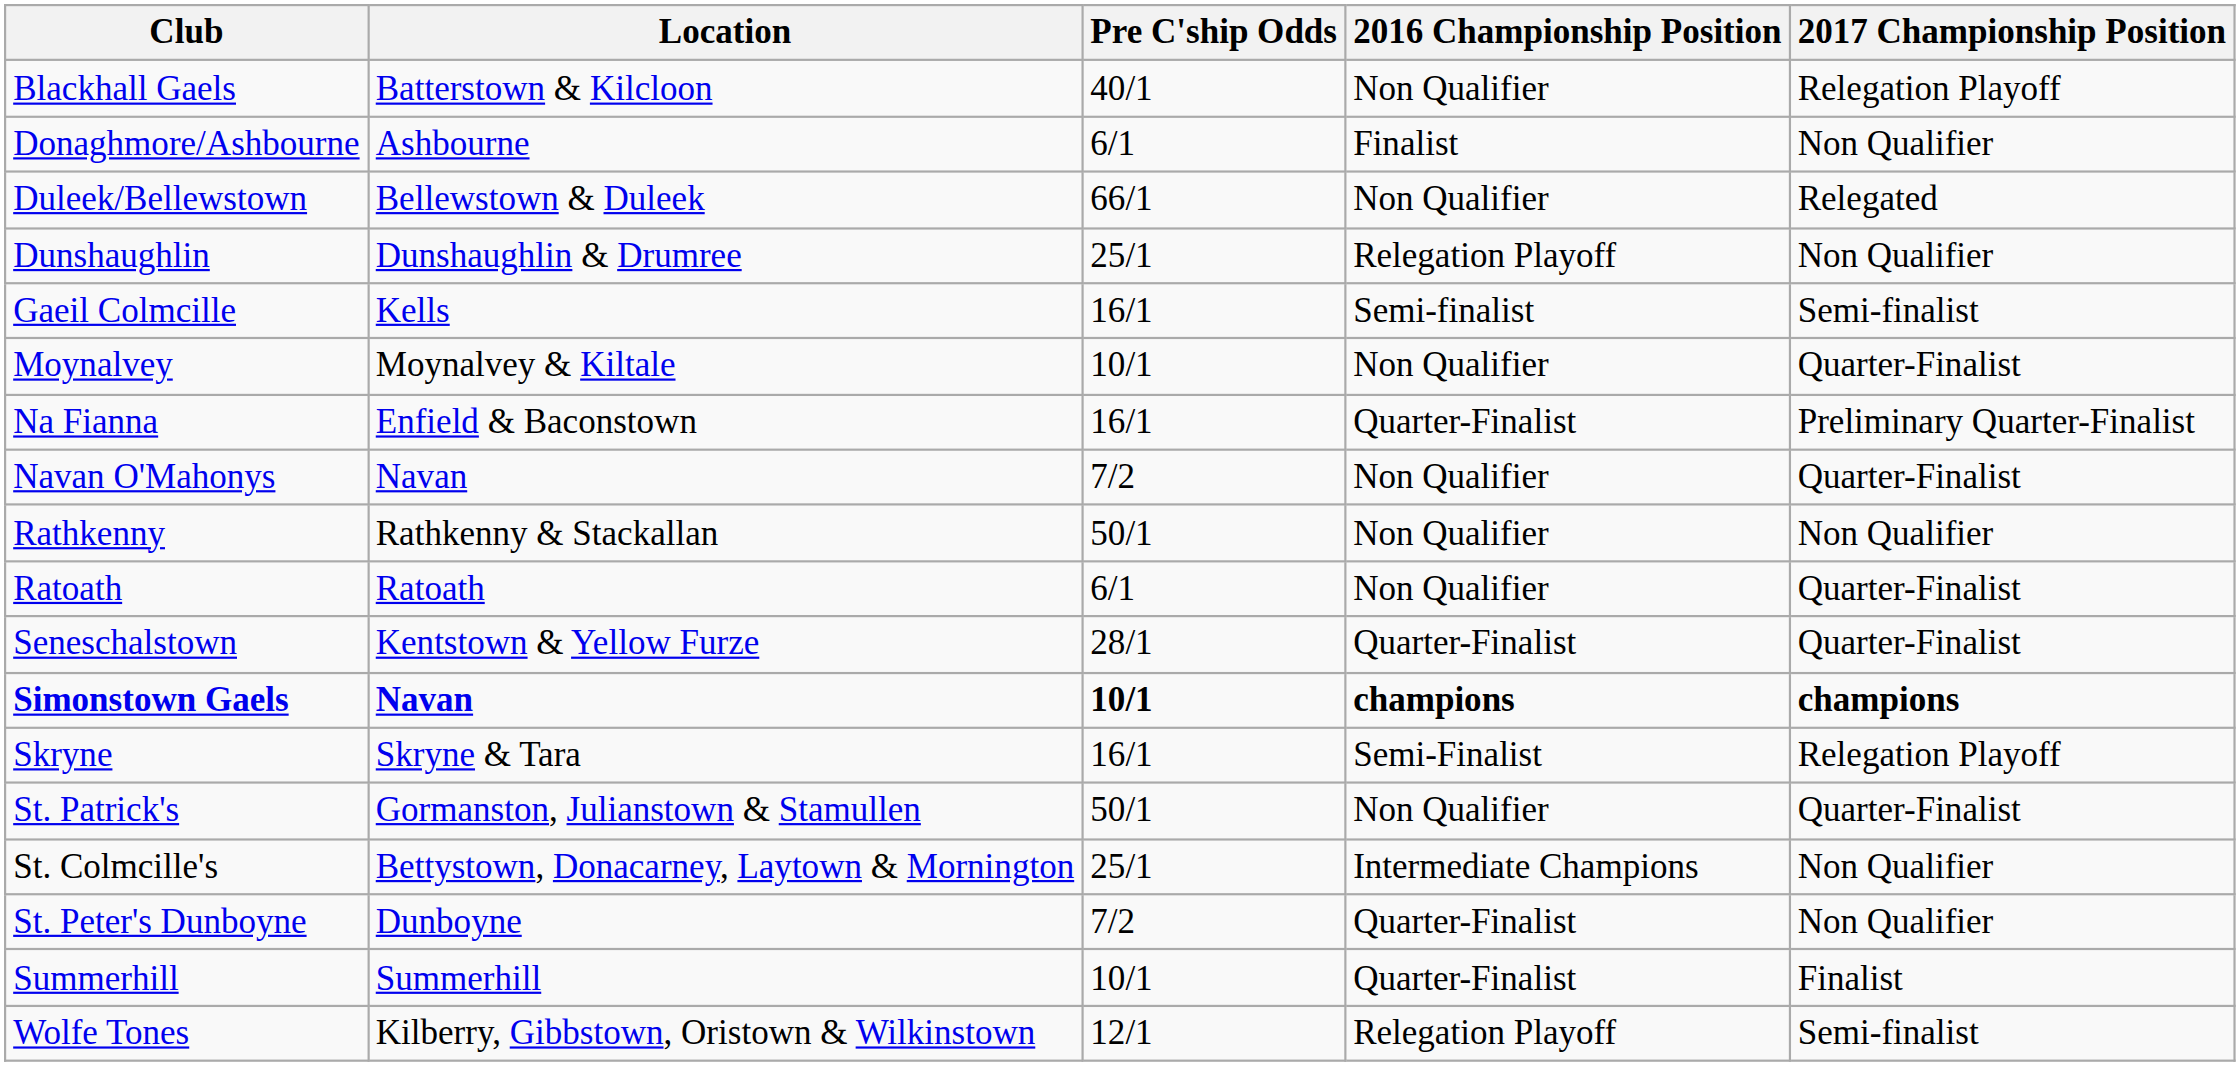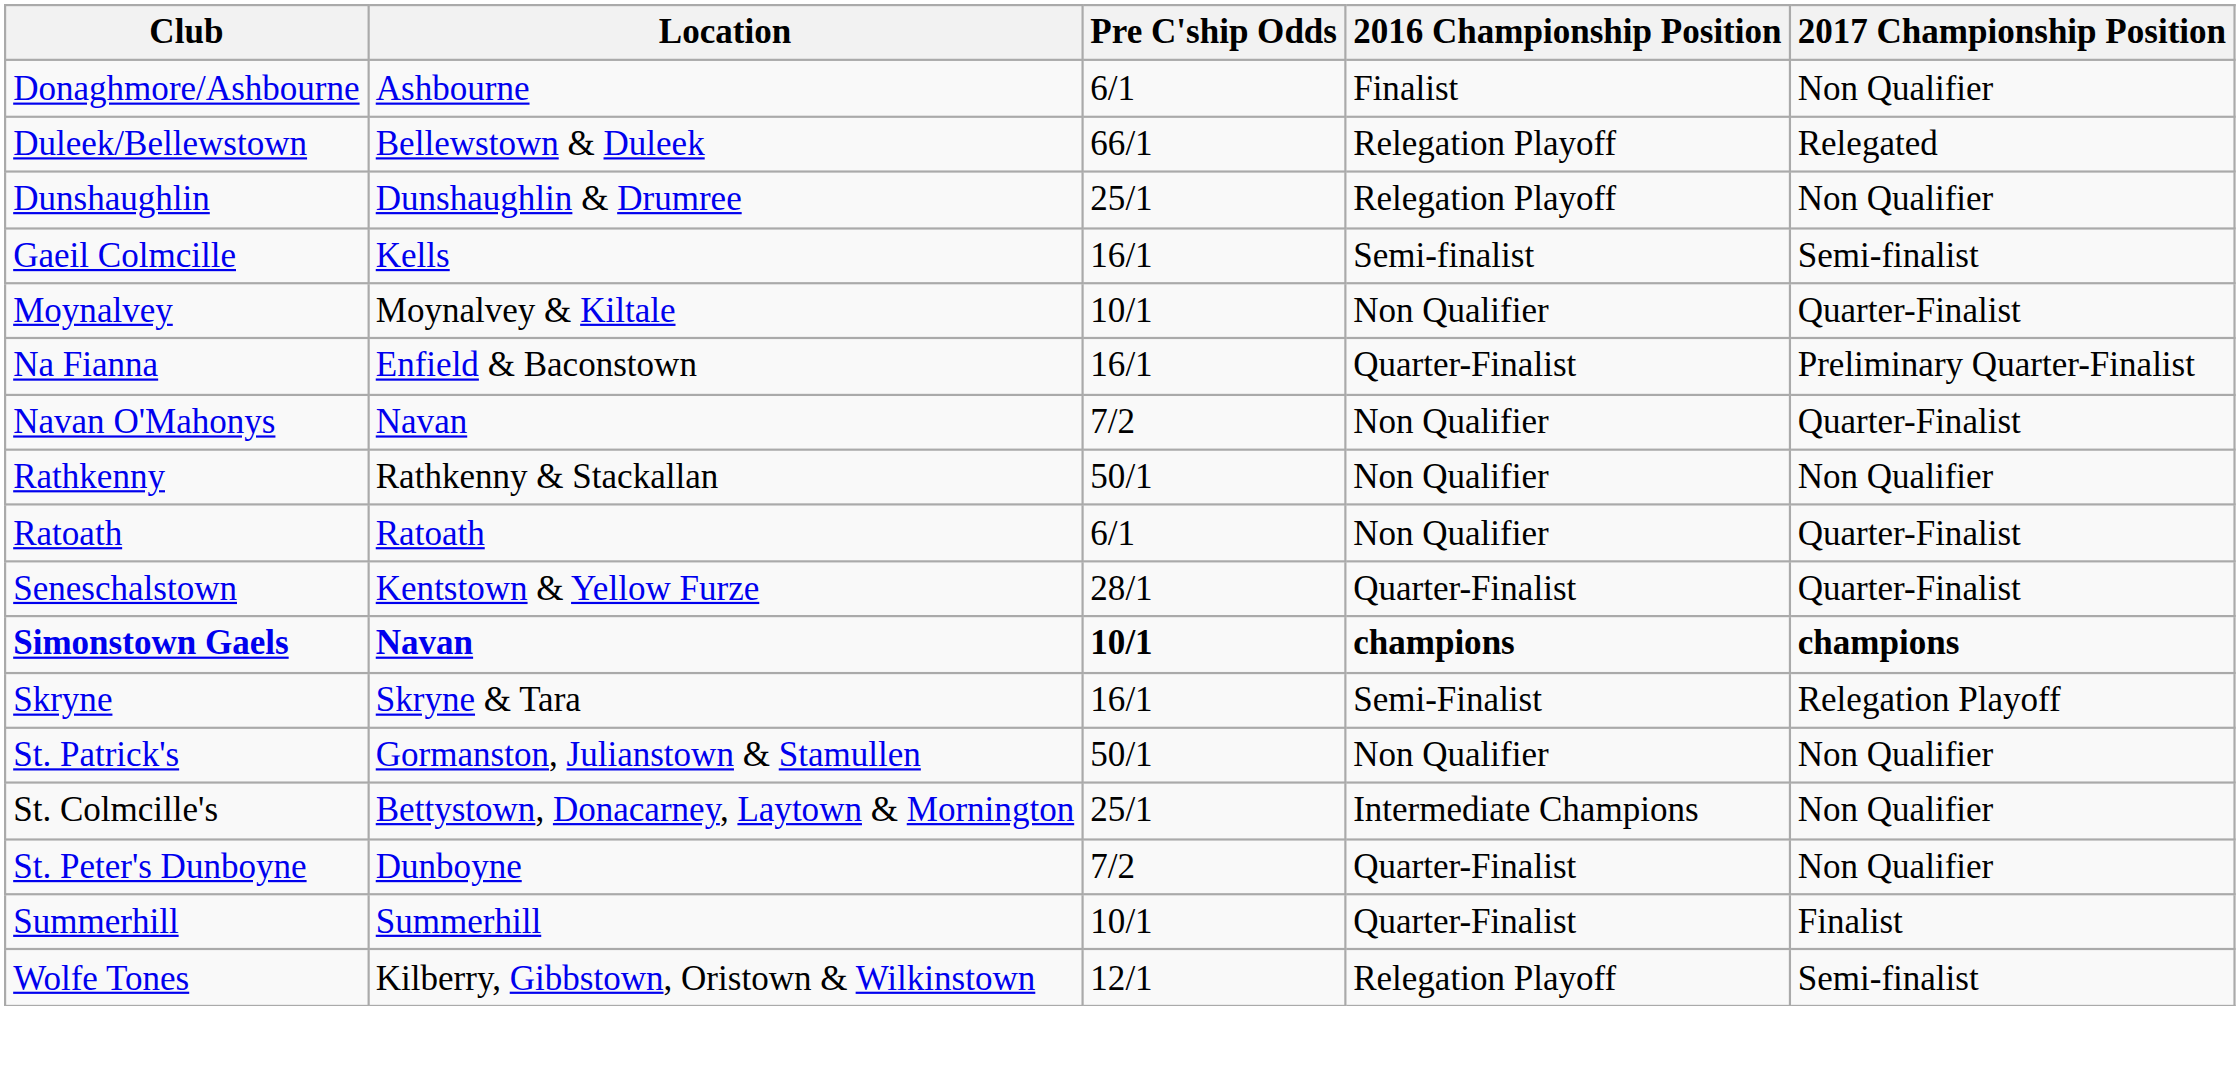- row: Blackhall Gaels | Batterstown & Kilcloon | 40/1 | Non Qualifier | Relegation Playoff
Duleek/Bellewstown | 2016 Championship Position: Non Qualifier -> Relegation Playoff
St. Patrick's | 2017 Championship Position: Quarter-Finalist -> Non Qualifier
